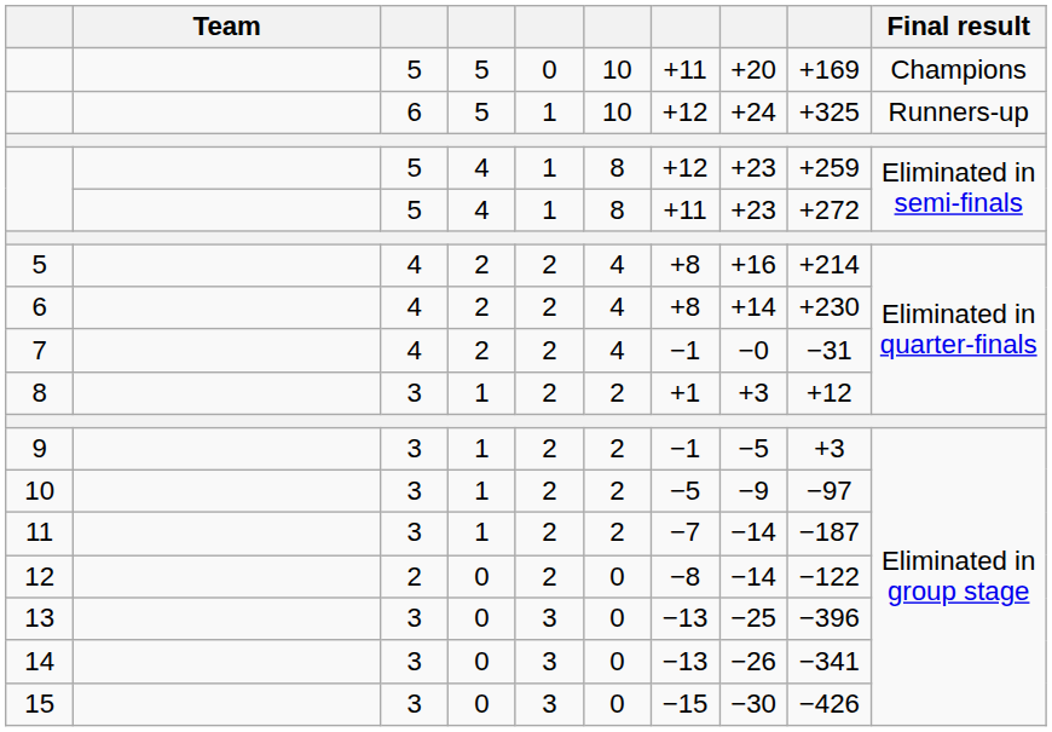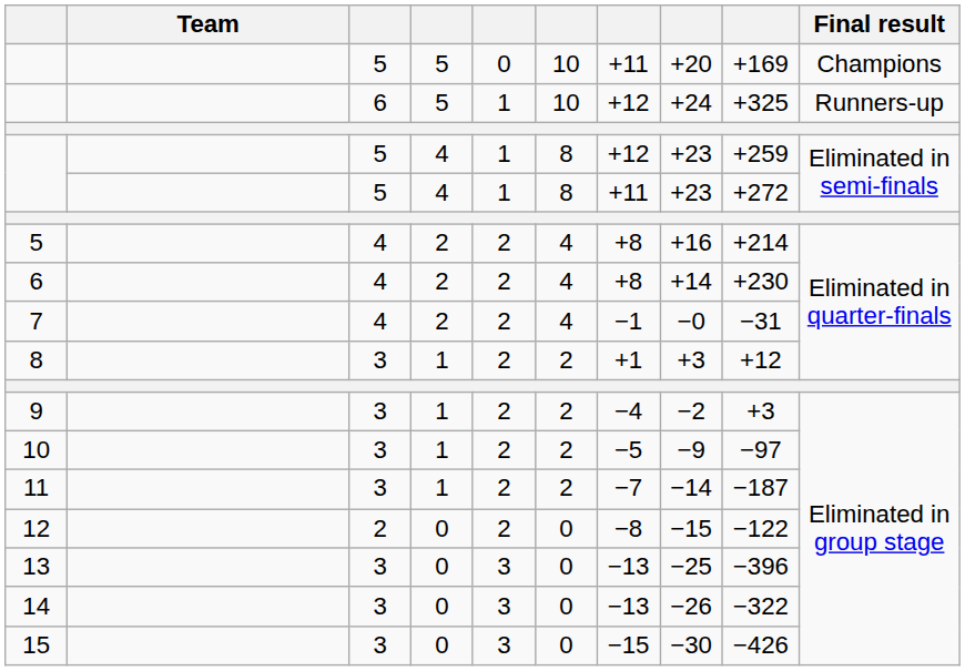9 | column 7: −1 -> −4
9 | column 8: −5 -> −2
12 | column 8: −14 -> −15
14 | column 9: −341 -> −322
